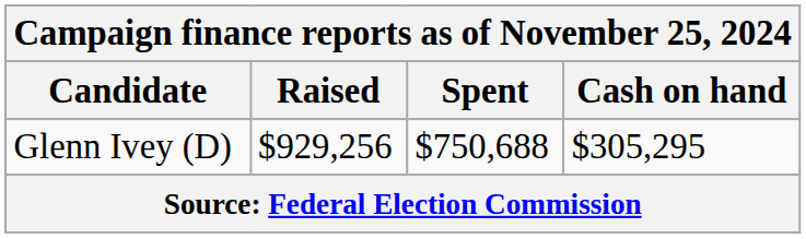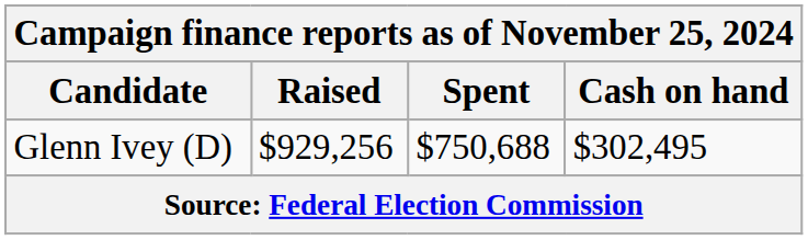Glenn Ivey (D) | Cash on hand: $305,295 -> $302,495
